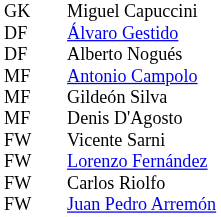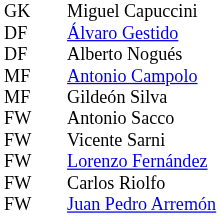- row: MF | Denis D'Agosto
+ row: FW | Antonio Sacco
